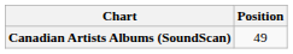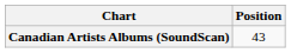Canadian Artists Albums (SoundScan) | Position: 49 -> 43
